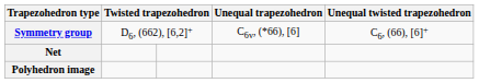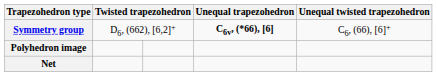Symmetry group | Unequal trapezohedron: normal -> bold
rows swapped: Polyhedron image <-> Net
